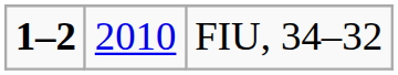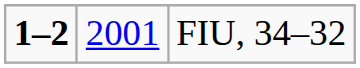FIU, 34–32 | column 2: 2010 -> 2001
